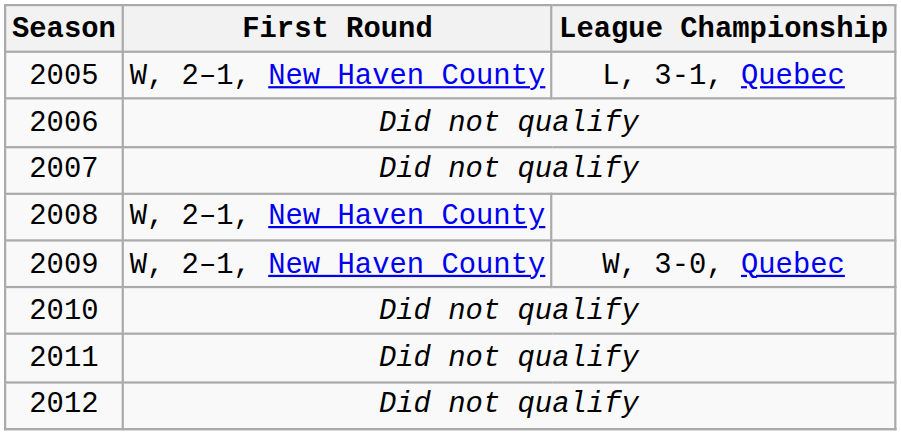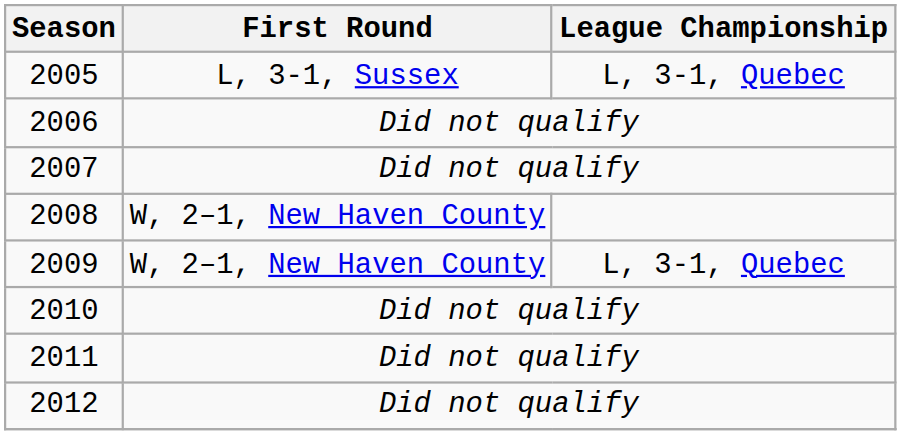2005 | First Round: W, 2–1, New Haven County -> L, 3-1, Sussex
2009 | League Championship: W, 3-0, Quebec -> L, 3-1, Quebec
